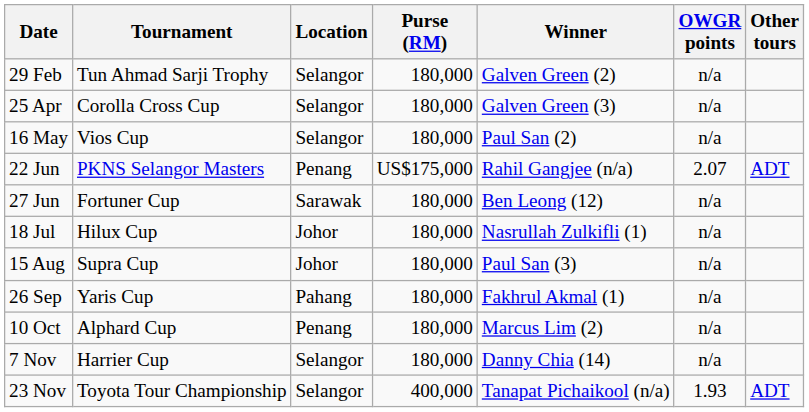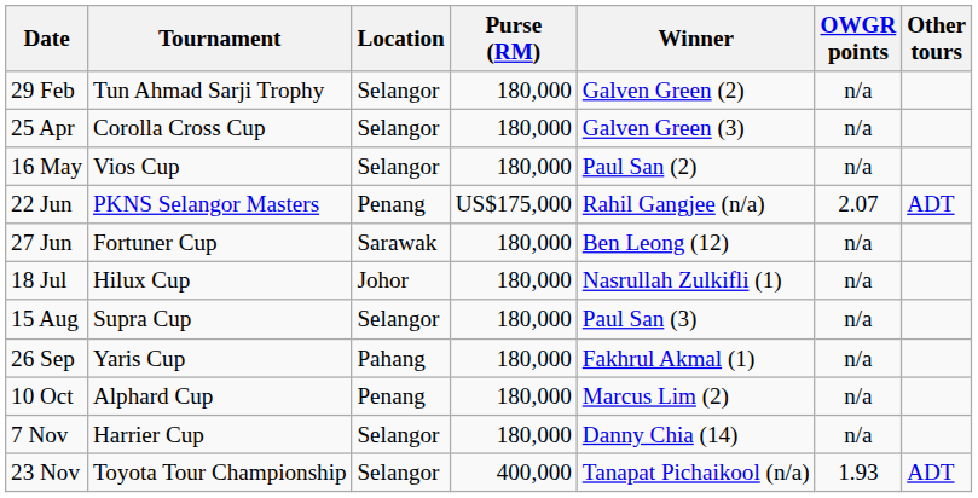15 Aug | Location: Johor -> Selangor
